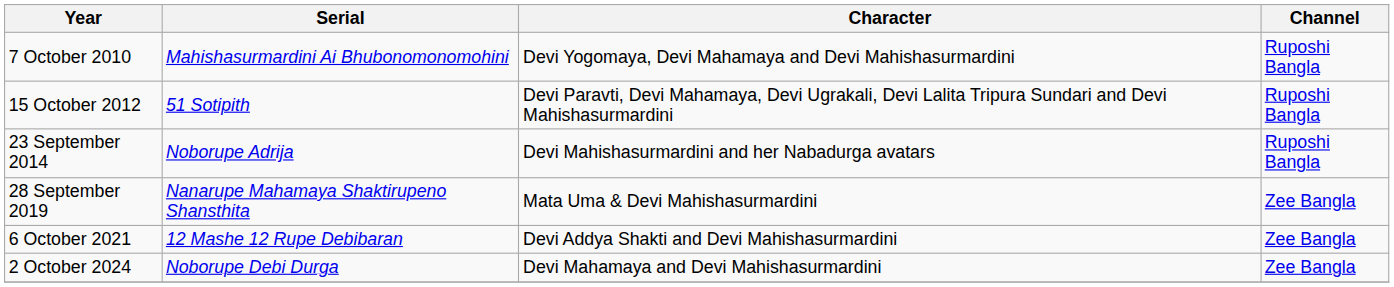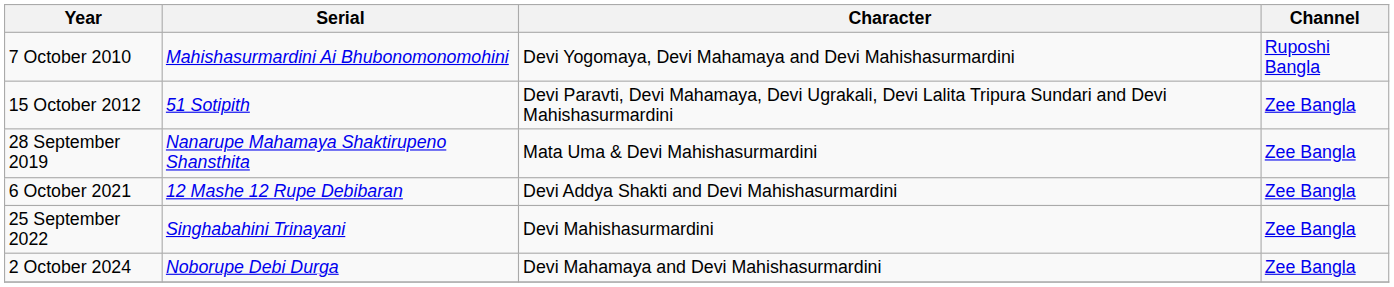15 October 2012 | Channel: Ruposhi Bangla -> Zee Bangla
- row: 23 September 2014 | Noborupe Adrija | Devi Mahishasurmardini and her Nabadurga avatars | Ruposhi Bangla
+ row: 25 September 2022 | Singhabahini Trinayani | Devi Mahishasurmardini | Zee Bangla
